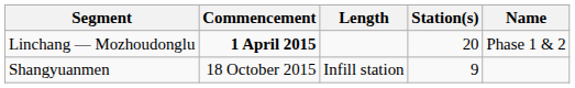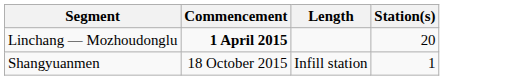- column: Name | Phase 1 & 2
Shangyuanmen | Station(s): 9 -> 1
